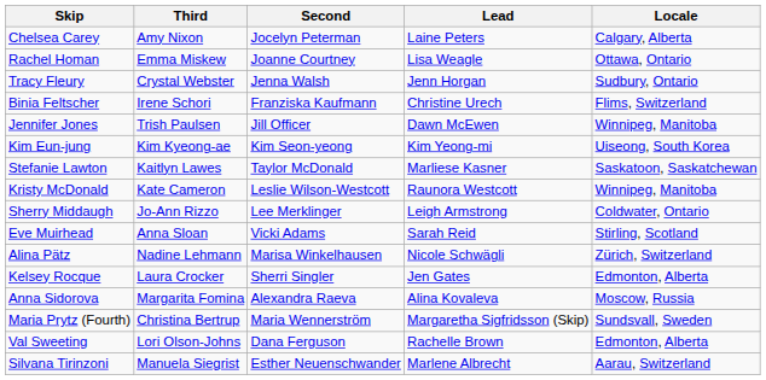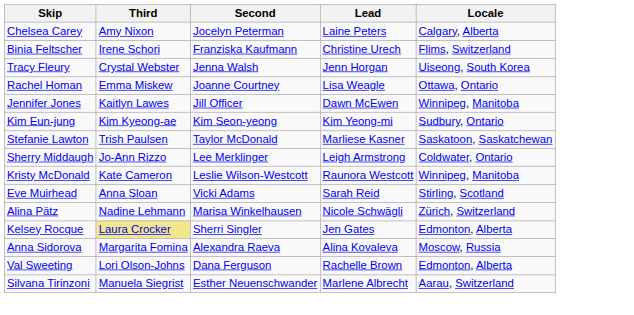rows swapped: Binia Feltscher <-> Rachel Homan
Tracy Fleury | Locale: Sudbury, Ontario -> Uiseong, South Korea
Jennifer Jones | Third: Trish Paulsen -> Kaitlyn Lawes
Kim Eun-jung | Locale: Uiseong, South Korea -> Sudbury, Ontario
Stefanie Lawton | Third: Kaitlyn Lawes -> Trish Paulsen
rows swapped: Kristy McDonald <-> Sherry Middaugh
Kelsey Rocque | Third: no background -> khaki background
- row: Maria Prytz (Fourth) | Christina Bertrup | Maria Wennerström | Margaretha Sigfridsson (Skip) | Sundsvall, Sweden
